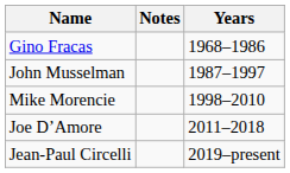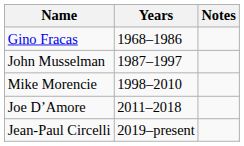columns swapped: Years <-> Notes
